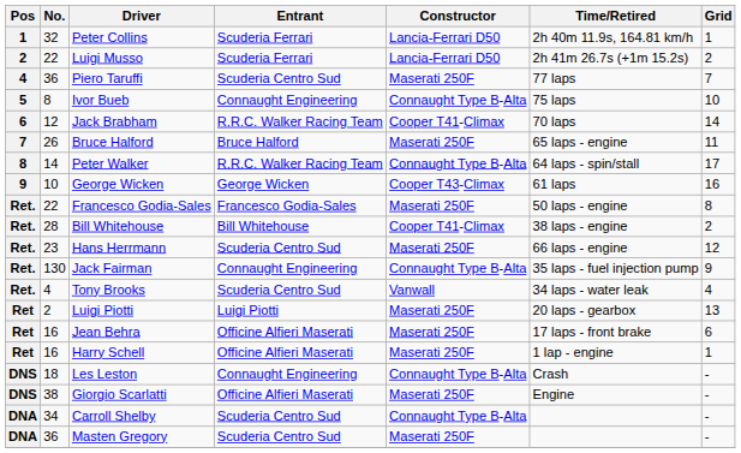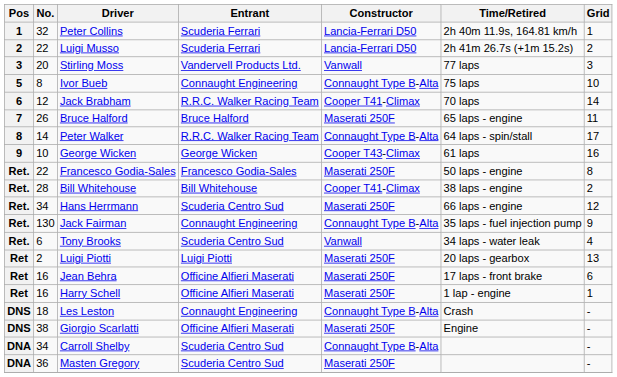+ row: 3 | 20 | Stirling Moss | Vandervell Products Ltd. | Vanwall | 77 laps | 3
- row: 4 | 36 | Piero Taruffi | Scuderia Centro Sud | Maserati 250F | 77 laps | 7
Hans Herrmann | No.: 23 -> 34
Tony Brooks | No.: 4 -> 6
